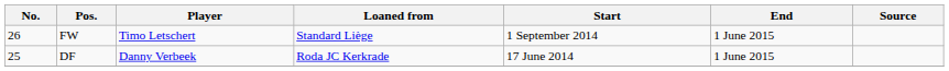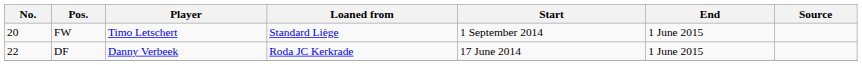FW | No.: 26 -> 20
DF | No.: 25 -> 22
